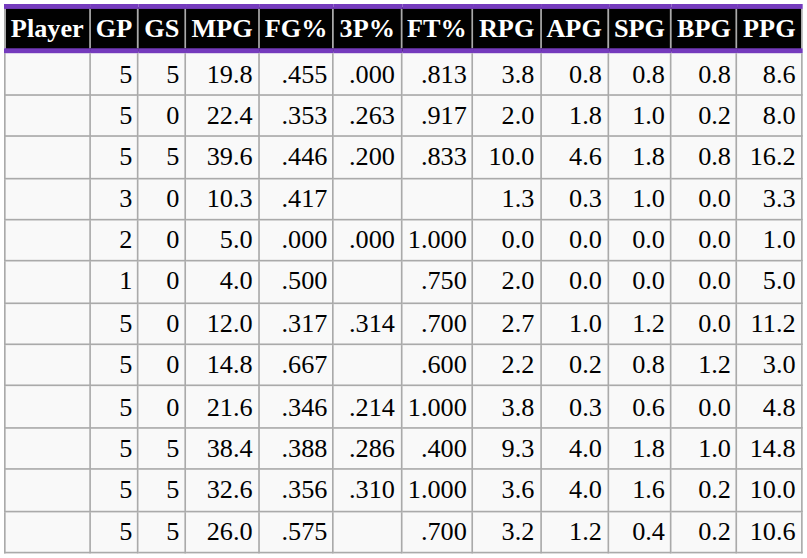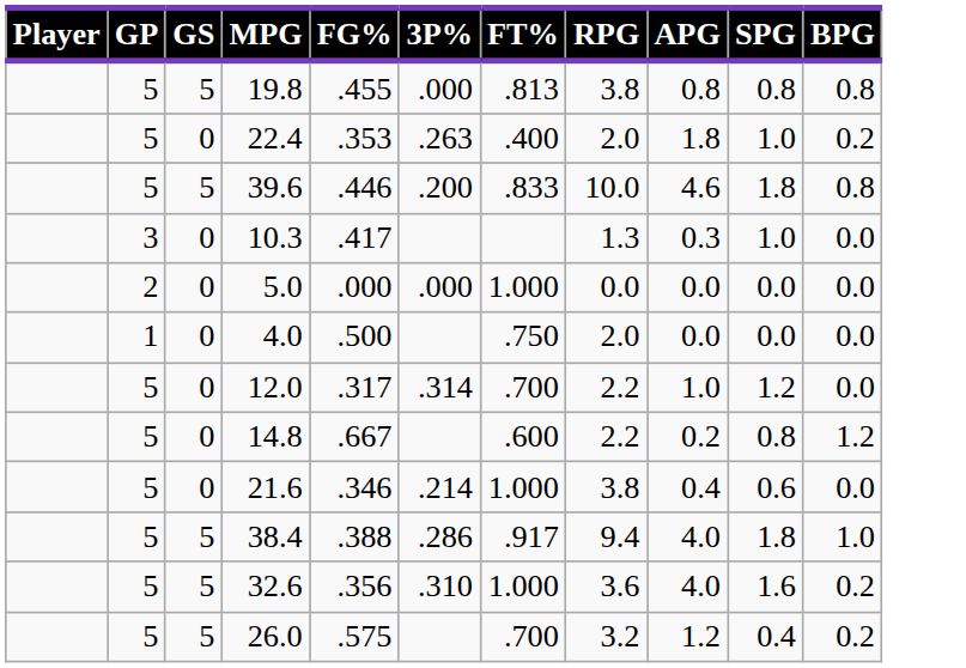- column: PPG | 8.6 | 8.0 | 16.2 | 3.3 | 1.0 | 5.0 | 11.2 | 3.0 | 4.8 | 14.8 | 10.0 | 10.6
22.4 | FT%: .917 -> .400
12.0 | RPG: 2.7 -> 2.2
21.6 | APG: 0.3 -> 0.4
38.4 | FT%: .400 -> .917
38.4 | RPG: 9.3 -> 9.4
